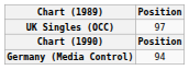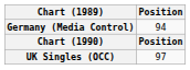rows swapped: UK Singles (OCC) <-> Germany (Media Control)
